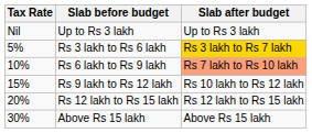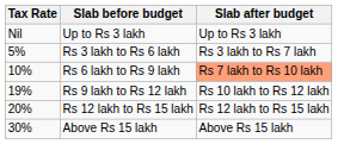Rs 3 lakh to Rs 6 lakh | Slab after budget: gold background -> no background
Rs 9 lakh to Rs 12 lakh | Tax Rate: 15% -> 19%
